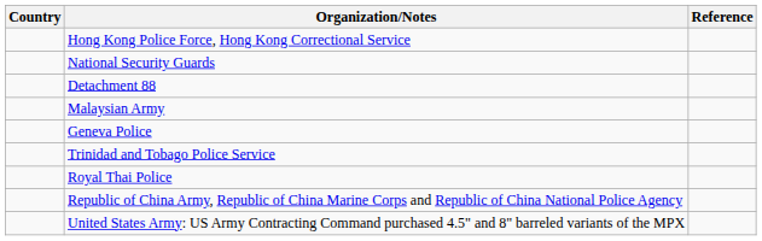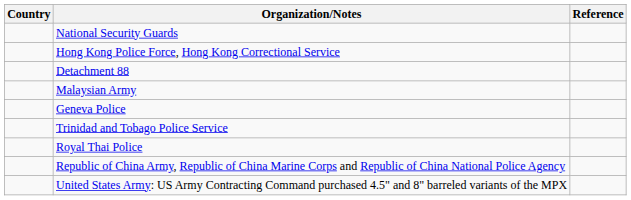rows swapped: Hong Kong Police Force, Hong Kong Correctional Service <-> National Security Guards
